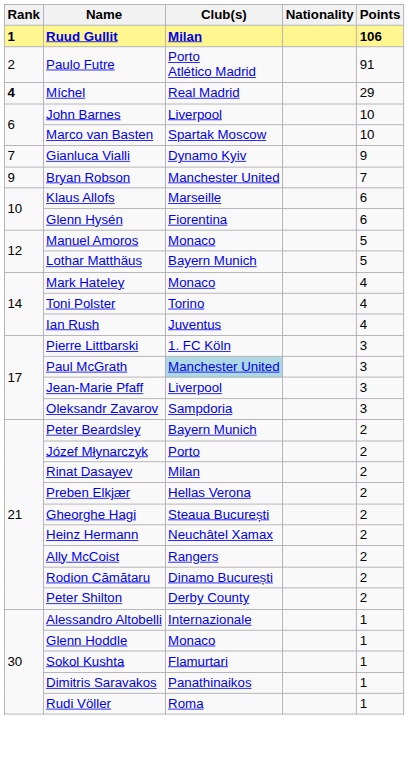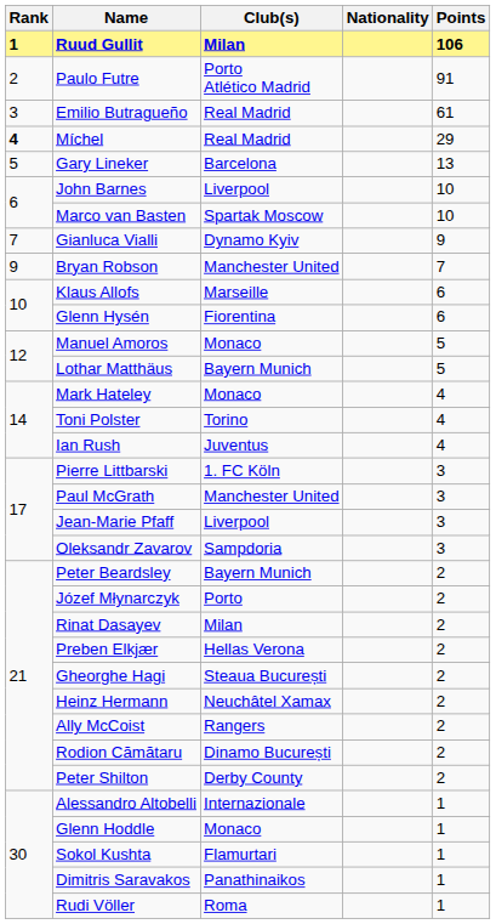+ row: 3 | Emilio Butragueño | Real Madrid | 61
+ row: 5 | Gary Lineker | Barcelona | 13
Paul McGrath | Club(s): lightblue background -> no background
